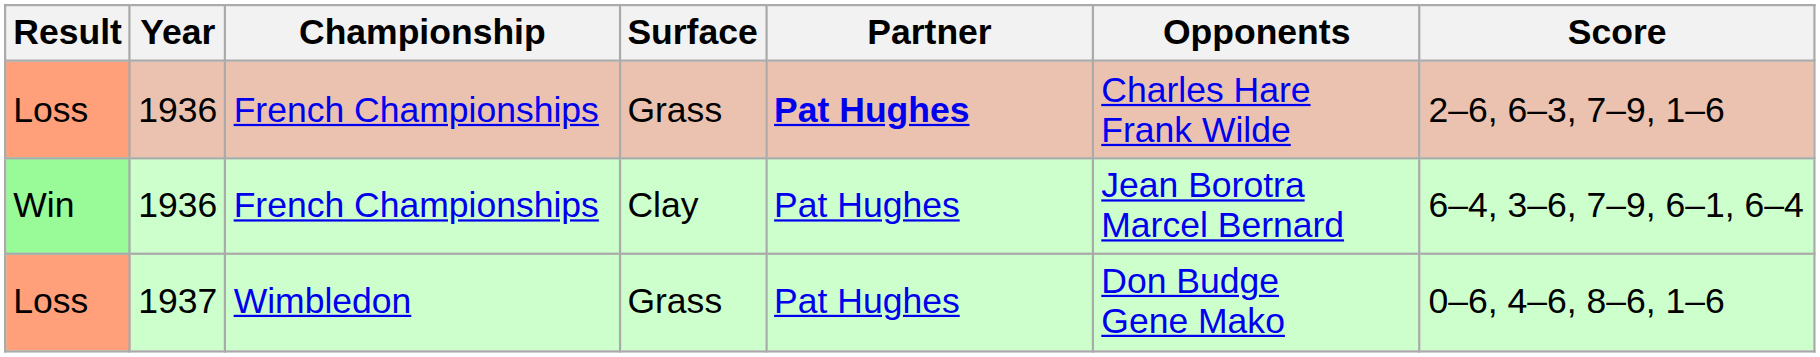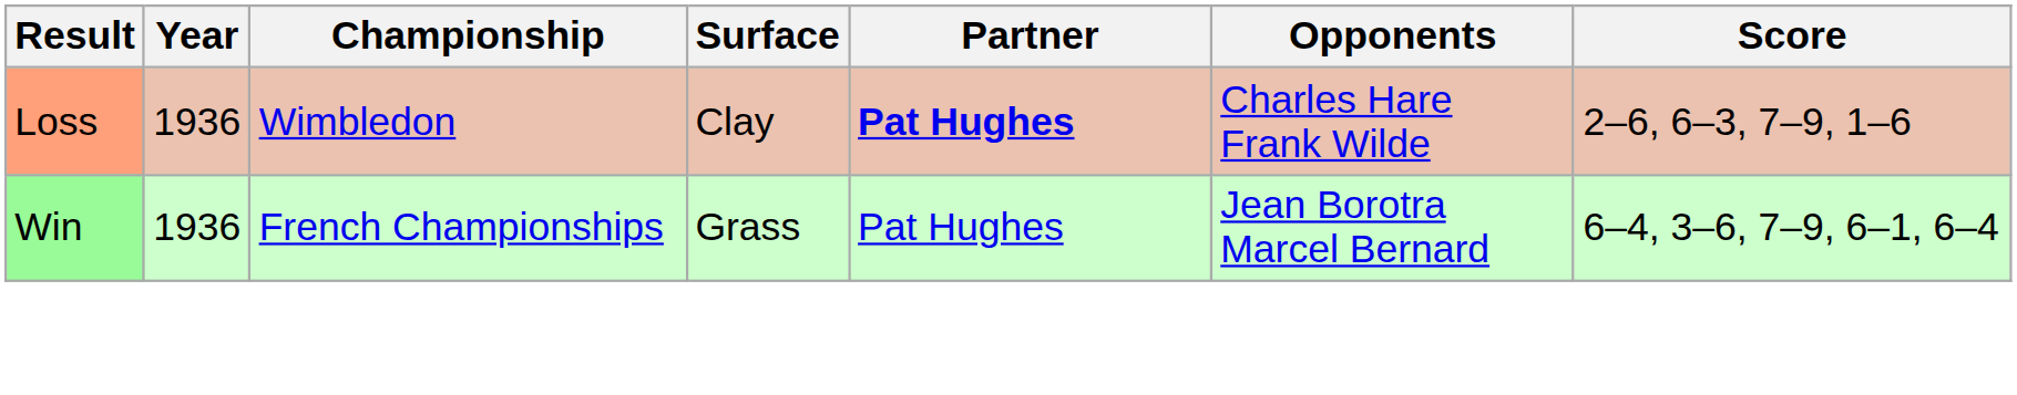Loss / 1936 | Championship: French Championships -> Wimbledon
Loss / 1936 | Surface: Grass -> Clay
Win | Surface: Clay -> Grass
- row: Loss | 1937 | Wimbledon | Grass | Pat Hughes | Don Budge Gene Mako | 0–6, 4–6, 8–6, 1–6
